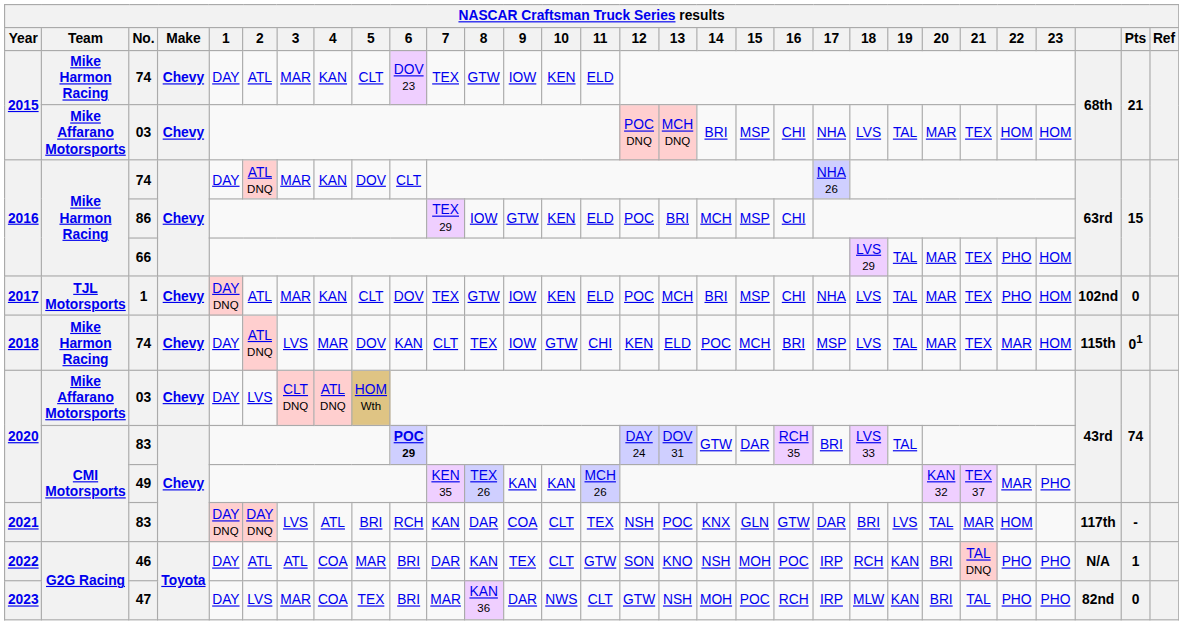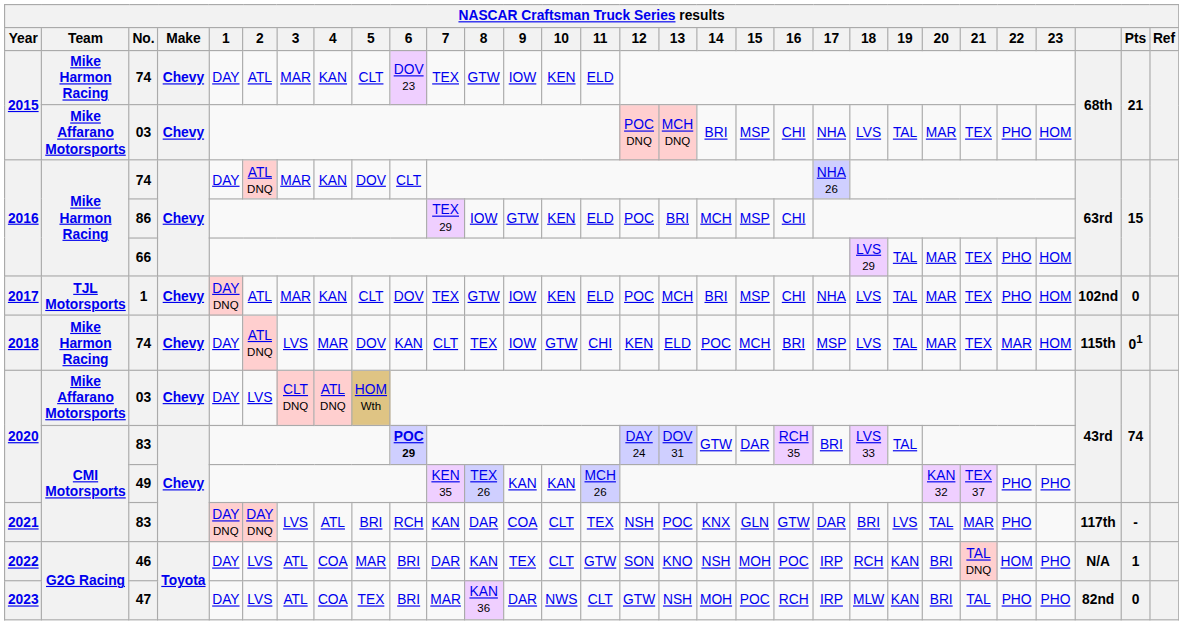2015 / 03 | 22: HOM -> PHO
49 | 22: MAR -> PHO
2021 / 83 | 22: HOM -> PHO
46 | 2: ATL -> LVS
46 | 22: PHO -> HOM
47 | 3: MAR -> ATL
